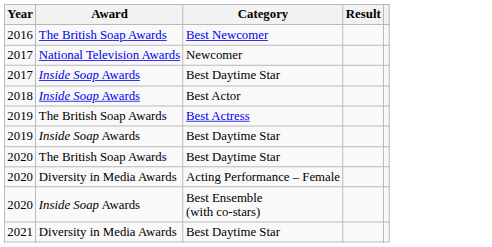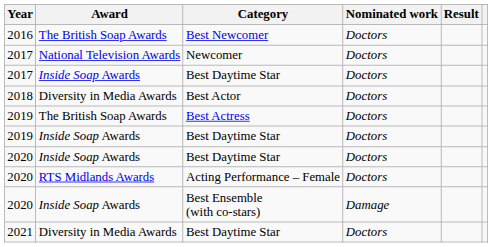+ column: Nominated work | Doctors | Doctors | Doctors | Doctors | Doctors | Doctors | Doctors | Doctors | Damage | Doctors
Best Actor | Award: Inside Soap Awards -> Diversity in Media Awards
2020 / Best Daytime Star | Award: The British Soap Awards -> Inside Soap Awards
Acting Performance – Female | Award: Diversity in Media Awards -> RTS Midlands Awards
